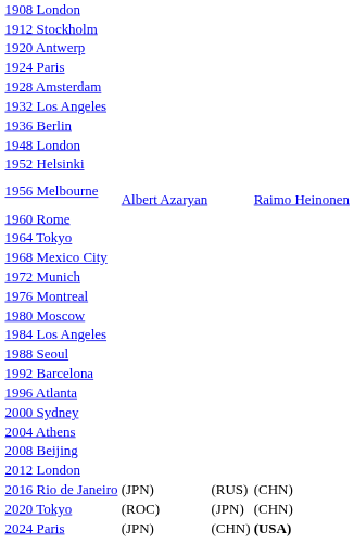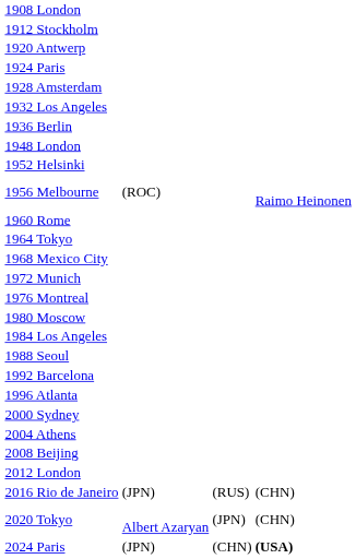1956 Melbourne | column 2: Albert Azaryan -> (ROC)
2020 Tokyo | column 2: (ROC) -> Albert Azaryan
